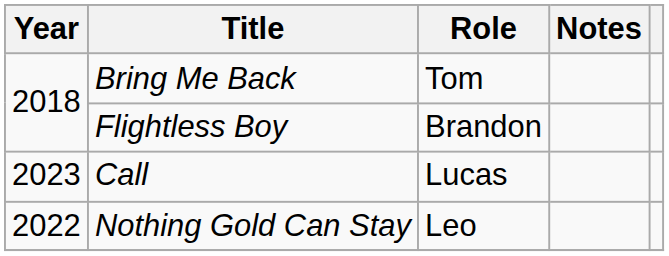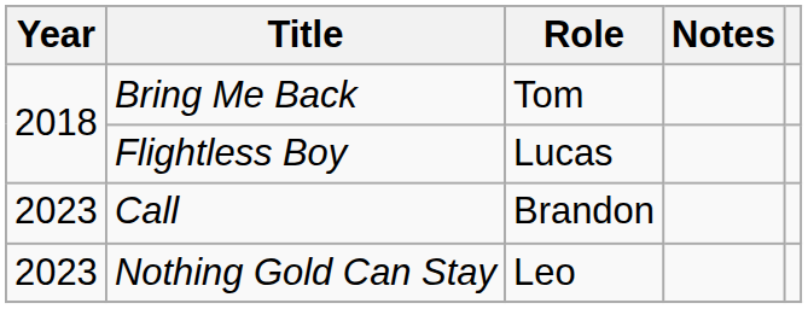Flightless Boy | Role: Brandon -> Lucas
Call | Role: Lucas -> Brandon
Nothing Gold Can Stay | Year: 2022 -> 2023
